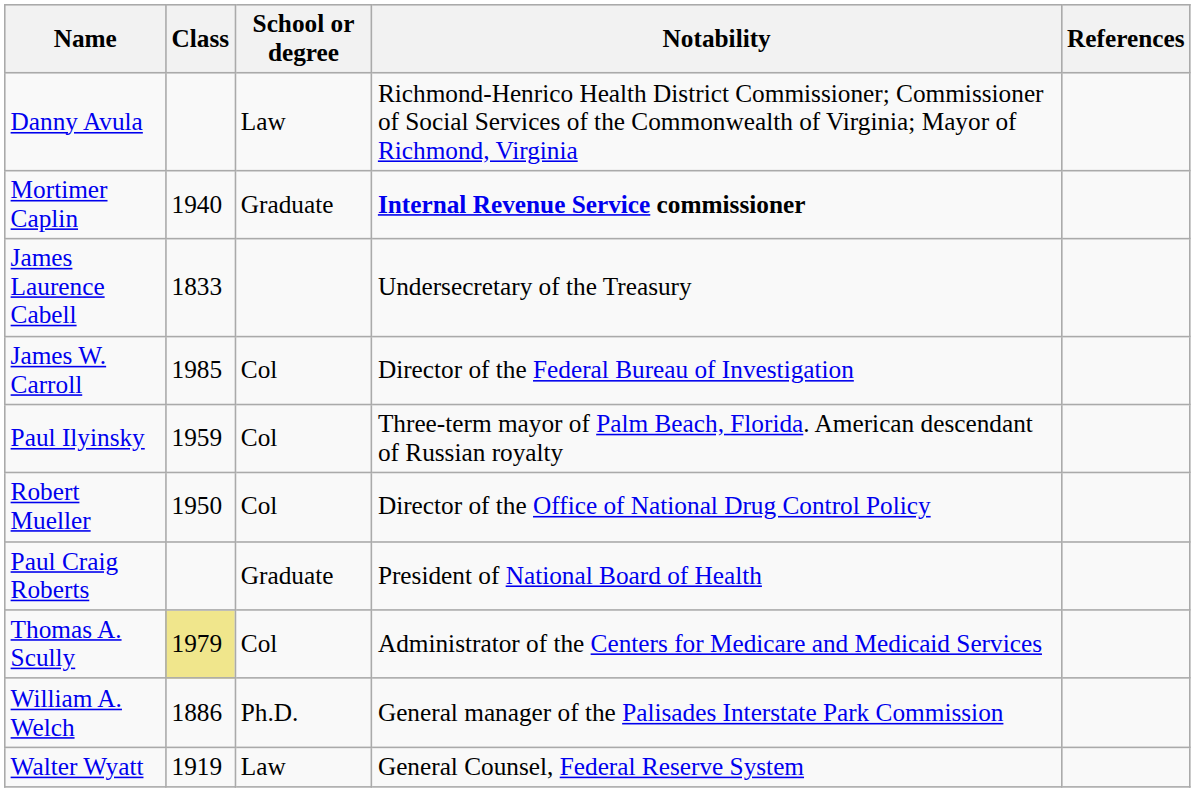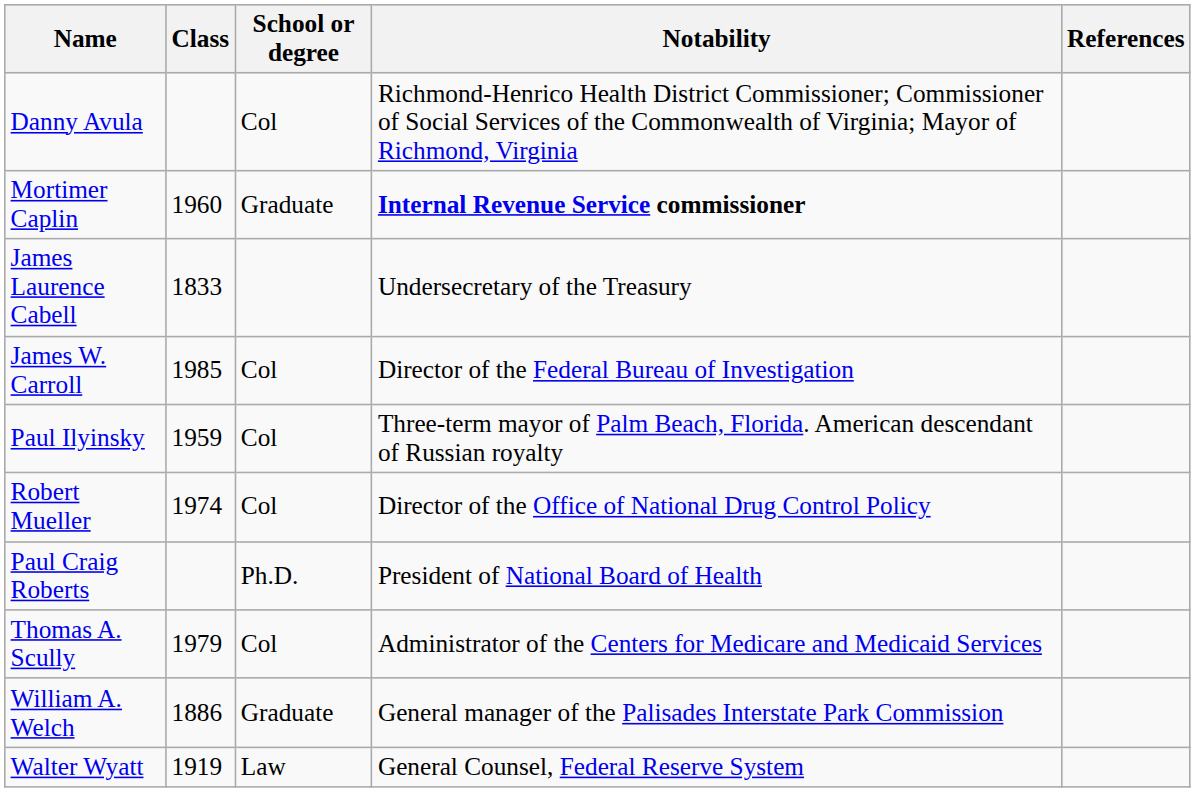Danny Avula | School or degree: Law -> Col
Mortimer Caplin | Class: 1940 -> 1960
Robert Mueller | Class: 1950 -> 1974
Paul Craig Roberts | School or degree: Graduate -> Ph.D.
Thomas A. Scully | Class: khaki background -> no background
William A. Welch | School or degree: Ph.D. -> Graduate
